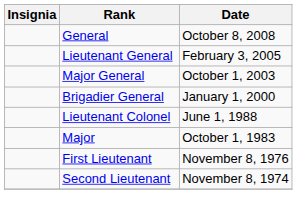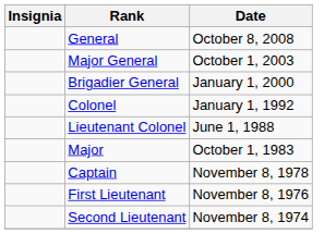- row: Lieutenant General | February 3, 2005
+ row: Colonel | January 1, 1992
+ row: Captain | November 8, 1978
